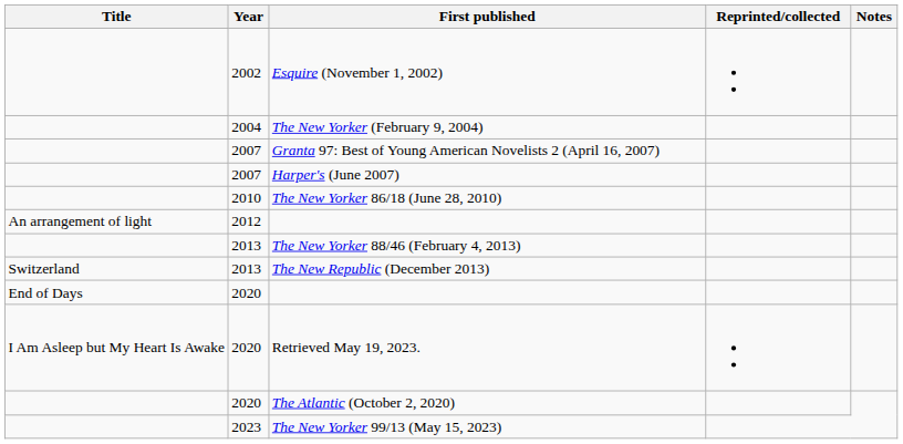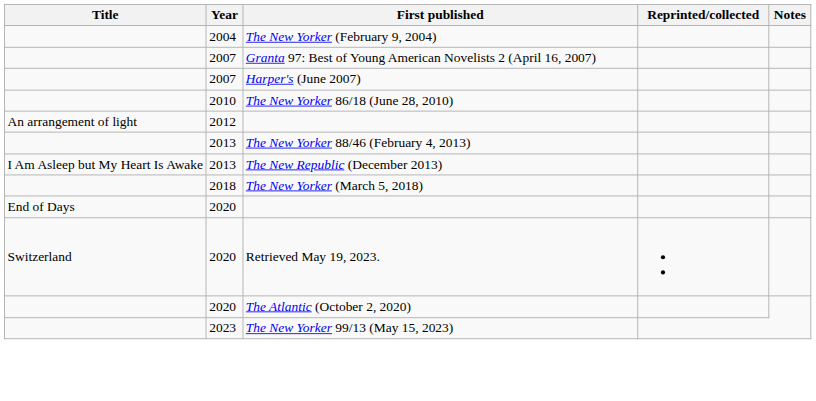- row: 2002 | Esquire (November 1, 2002)
The New Republic (December 2013) | Title: Switzerland -> I Am Asleep but My Heart Is Awake
+ row: 2018 | The New Yorker (March 5, 2018)
Retrieved May 19, 2023. | Title: I Am Asleep but My Heart Is Awake -> Switzerland
